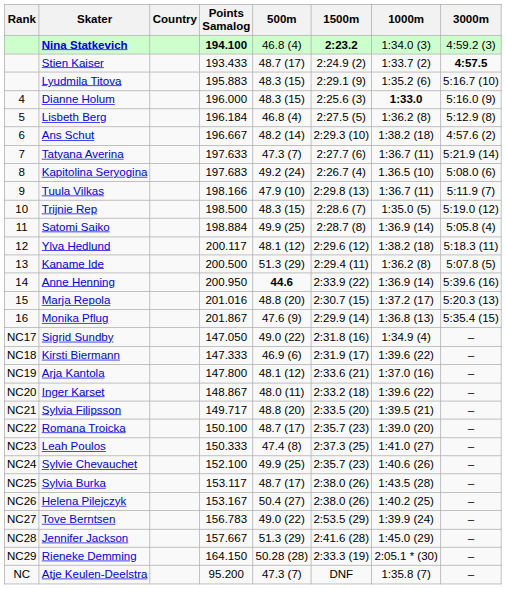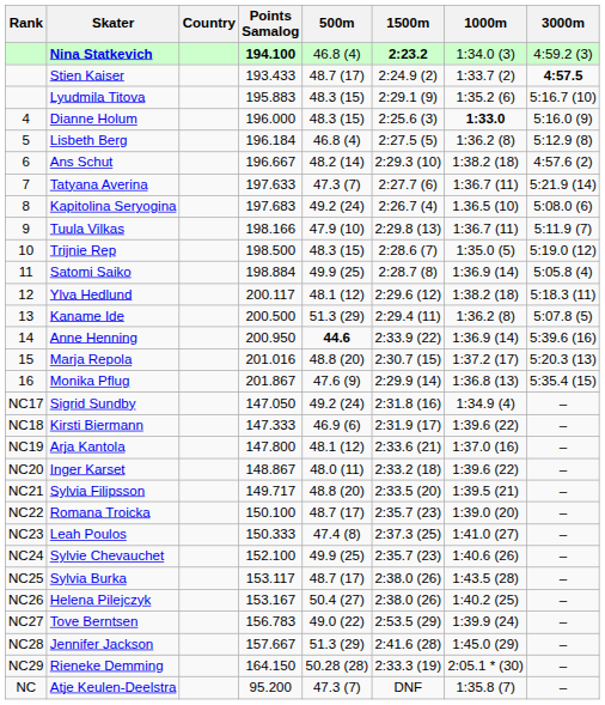Sigrid Sundby | 500m: 49.0 (22) -> 49.2 (24)
